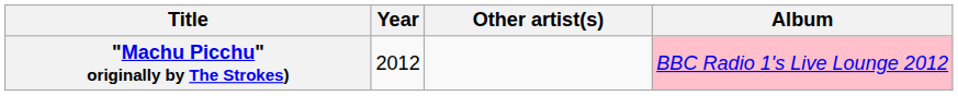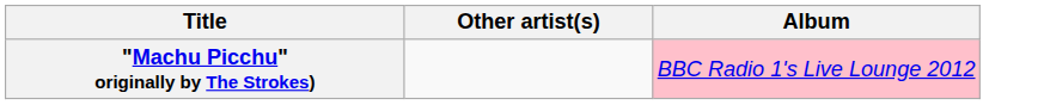- column: Year | 2012
